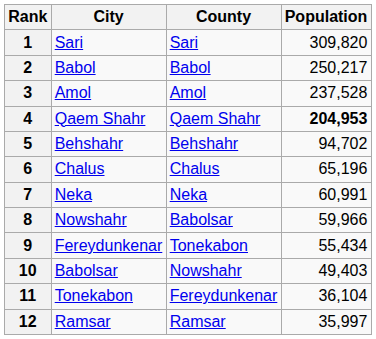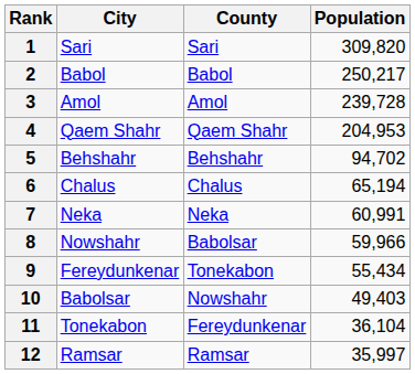3 | Population: 237,528 -> 239,728
4 | Population: bold -> normal
6 | Population: 65,196 -> 65,194
